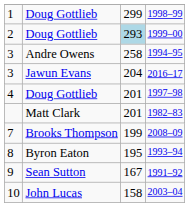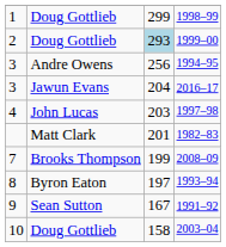1994–95 | column 3: 258 -> 256
1997–98 | column 2: Doug Gottlieb -> John Lucas
1997–98 | column 3: 201 -> 203
1993–94 | column 3: 195 -> 197
2003–04 | column 2: John Lucas -> Doug Gottlieb
